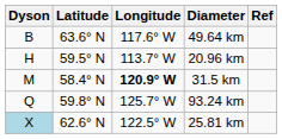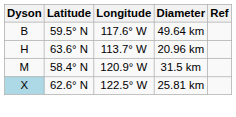49.64 km | Latitude: 63.6° N -> 59.5° N
20.96 km | Latitude: 59.5° N -> 63.6° N
31.5 km | Longitude: bold -> normal
- row: Q | 59.8° N | 125.7° W | 93.24 km
